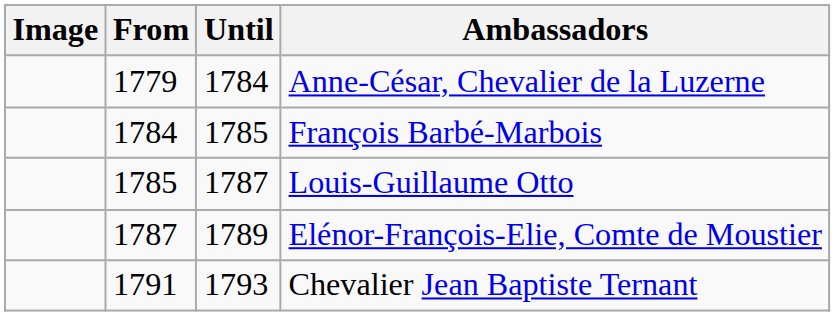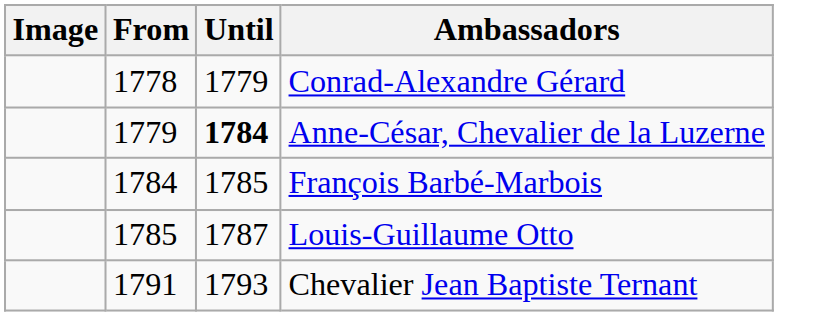+ row: 1778 | 1779 | Conrad-Alexandre Gérard
Anne-César, Chevalier de la Luzerne | Until: normal -> bold
- row: 1787 | 1789 | Elénor-François-Elie, Comte de Moustier
